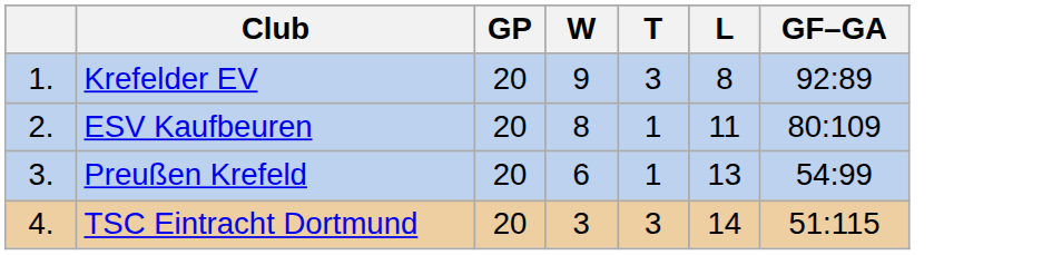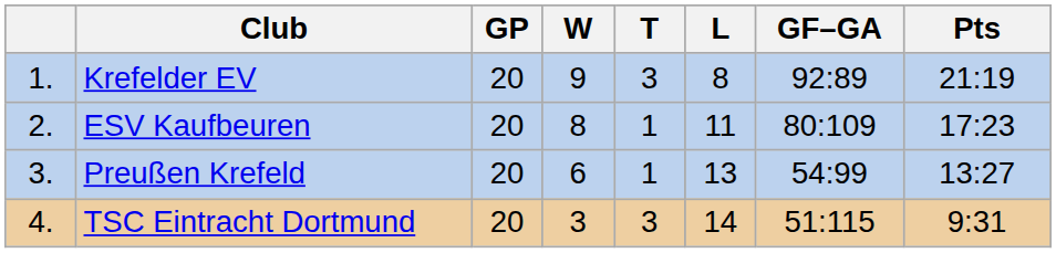+ column: Pts | 21:19 | 17:23 | 13:27 | 9:31
